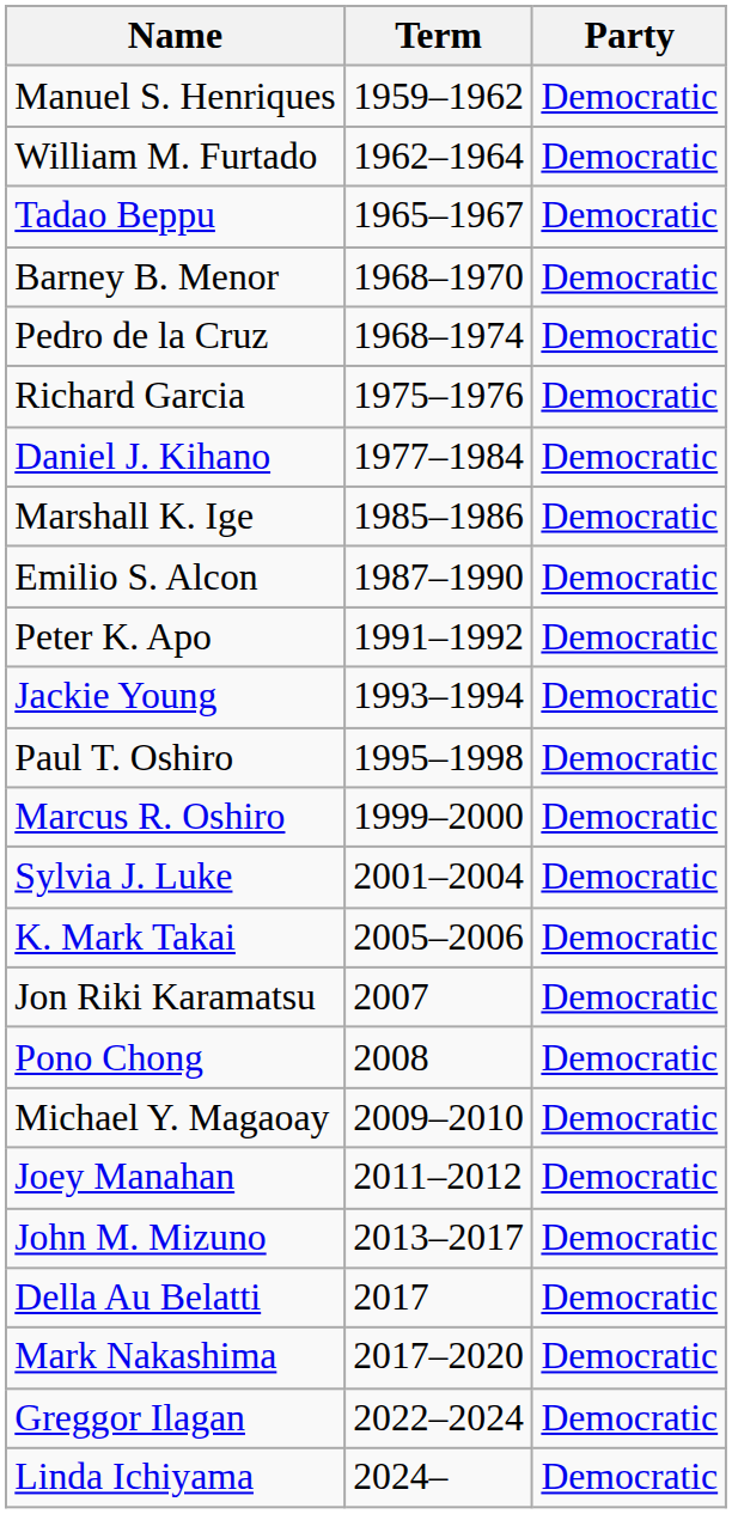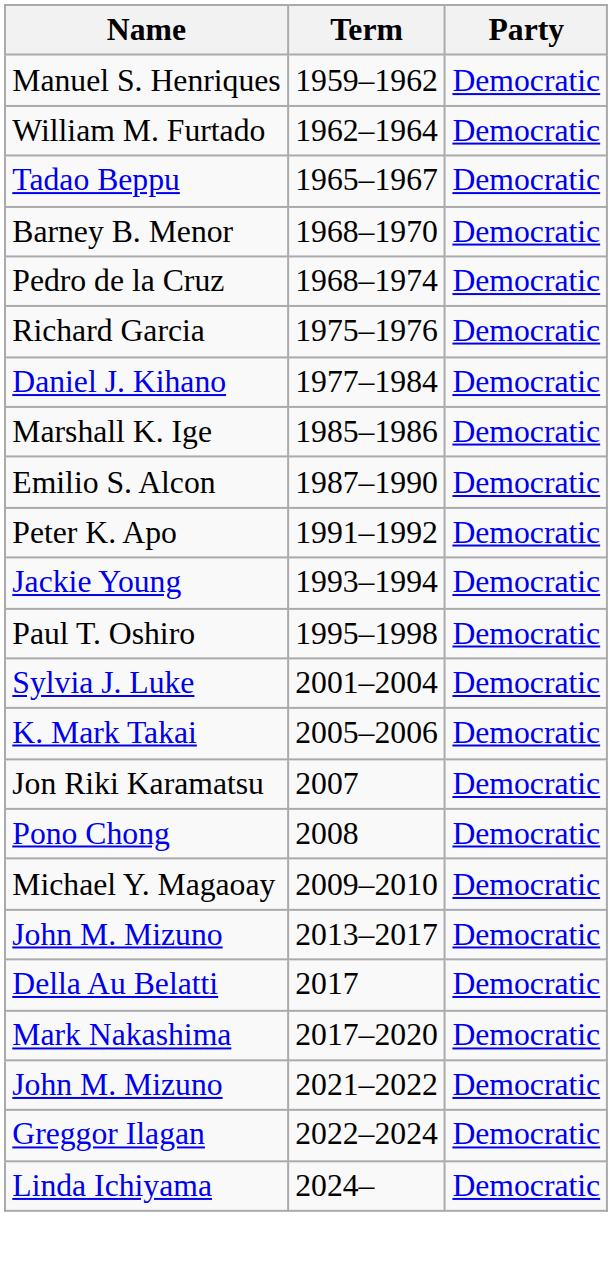- row: Marcus R. Oshiro | 1999–2000 | Democratic
- row: Joey Manahan | 2011–2012 | Democratic
+ row: John M. Mizuno | 2021–2022 | Democratic
